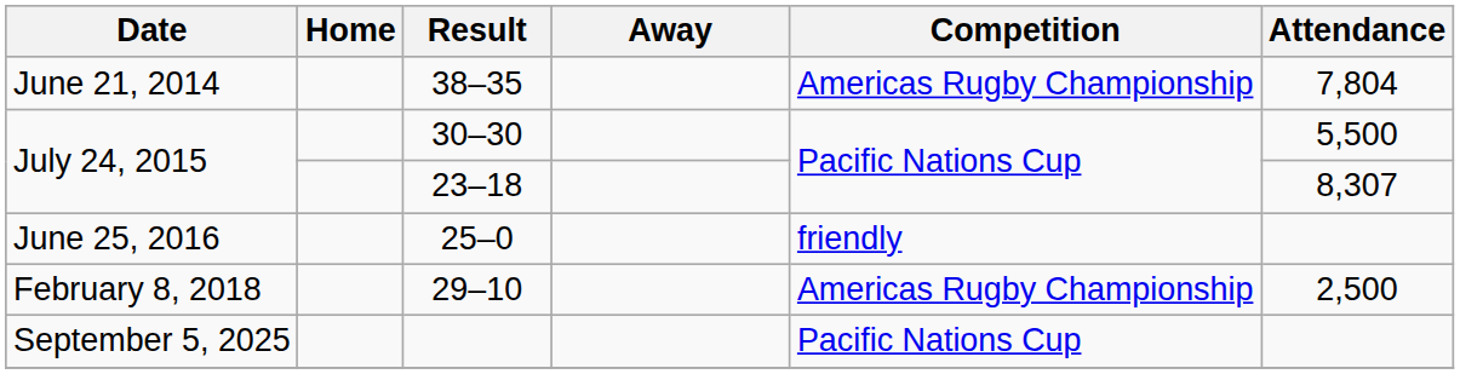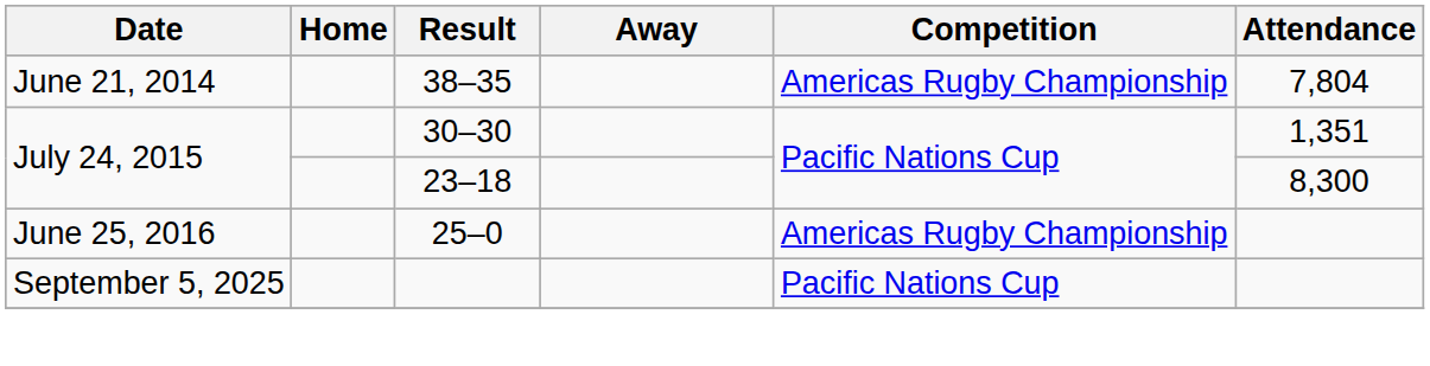30–30 | Attendance: 5,500 -> 1,351
23–18 | Attendance: 8,307 -> 8,300
25–0 | Competition: friendly -> Americas Rugby Championship
- row: February 8, 2018 | 29–10 | Americas Rugby Championship | 2,500
